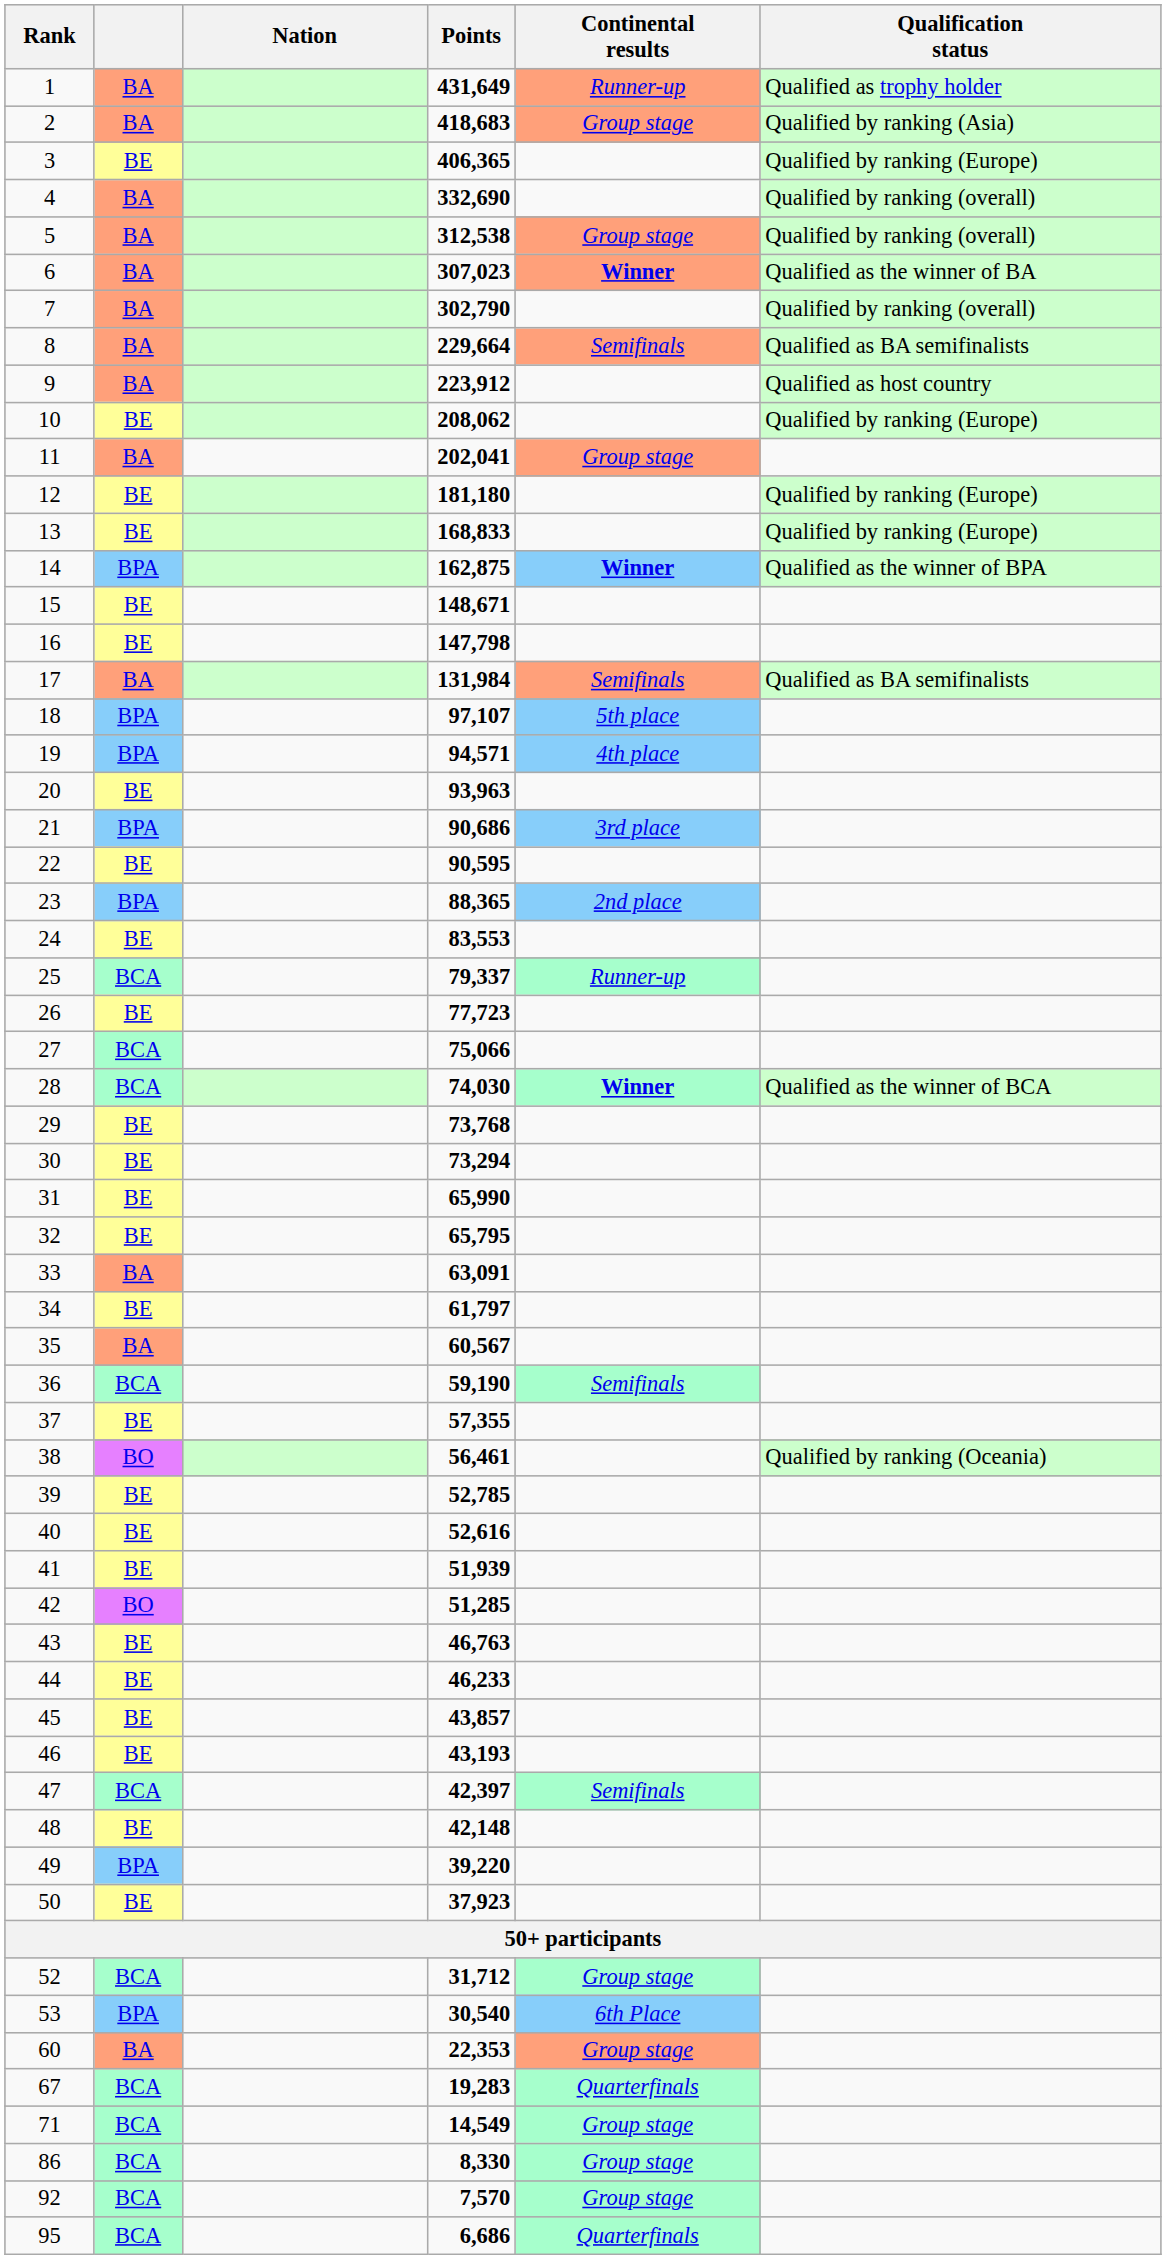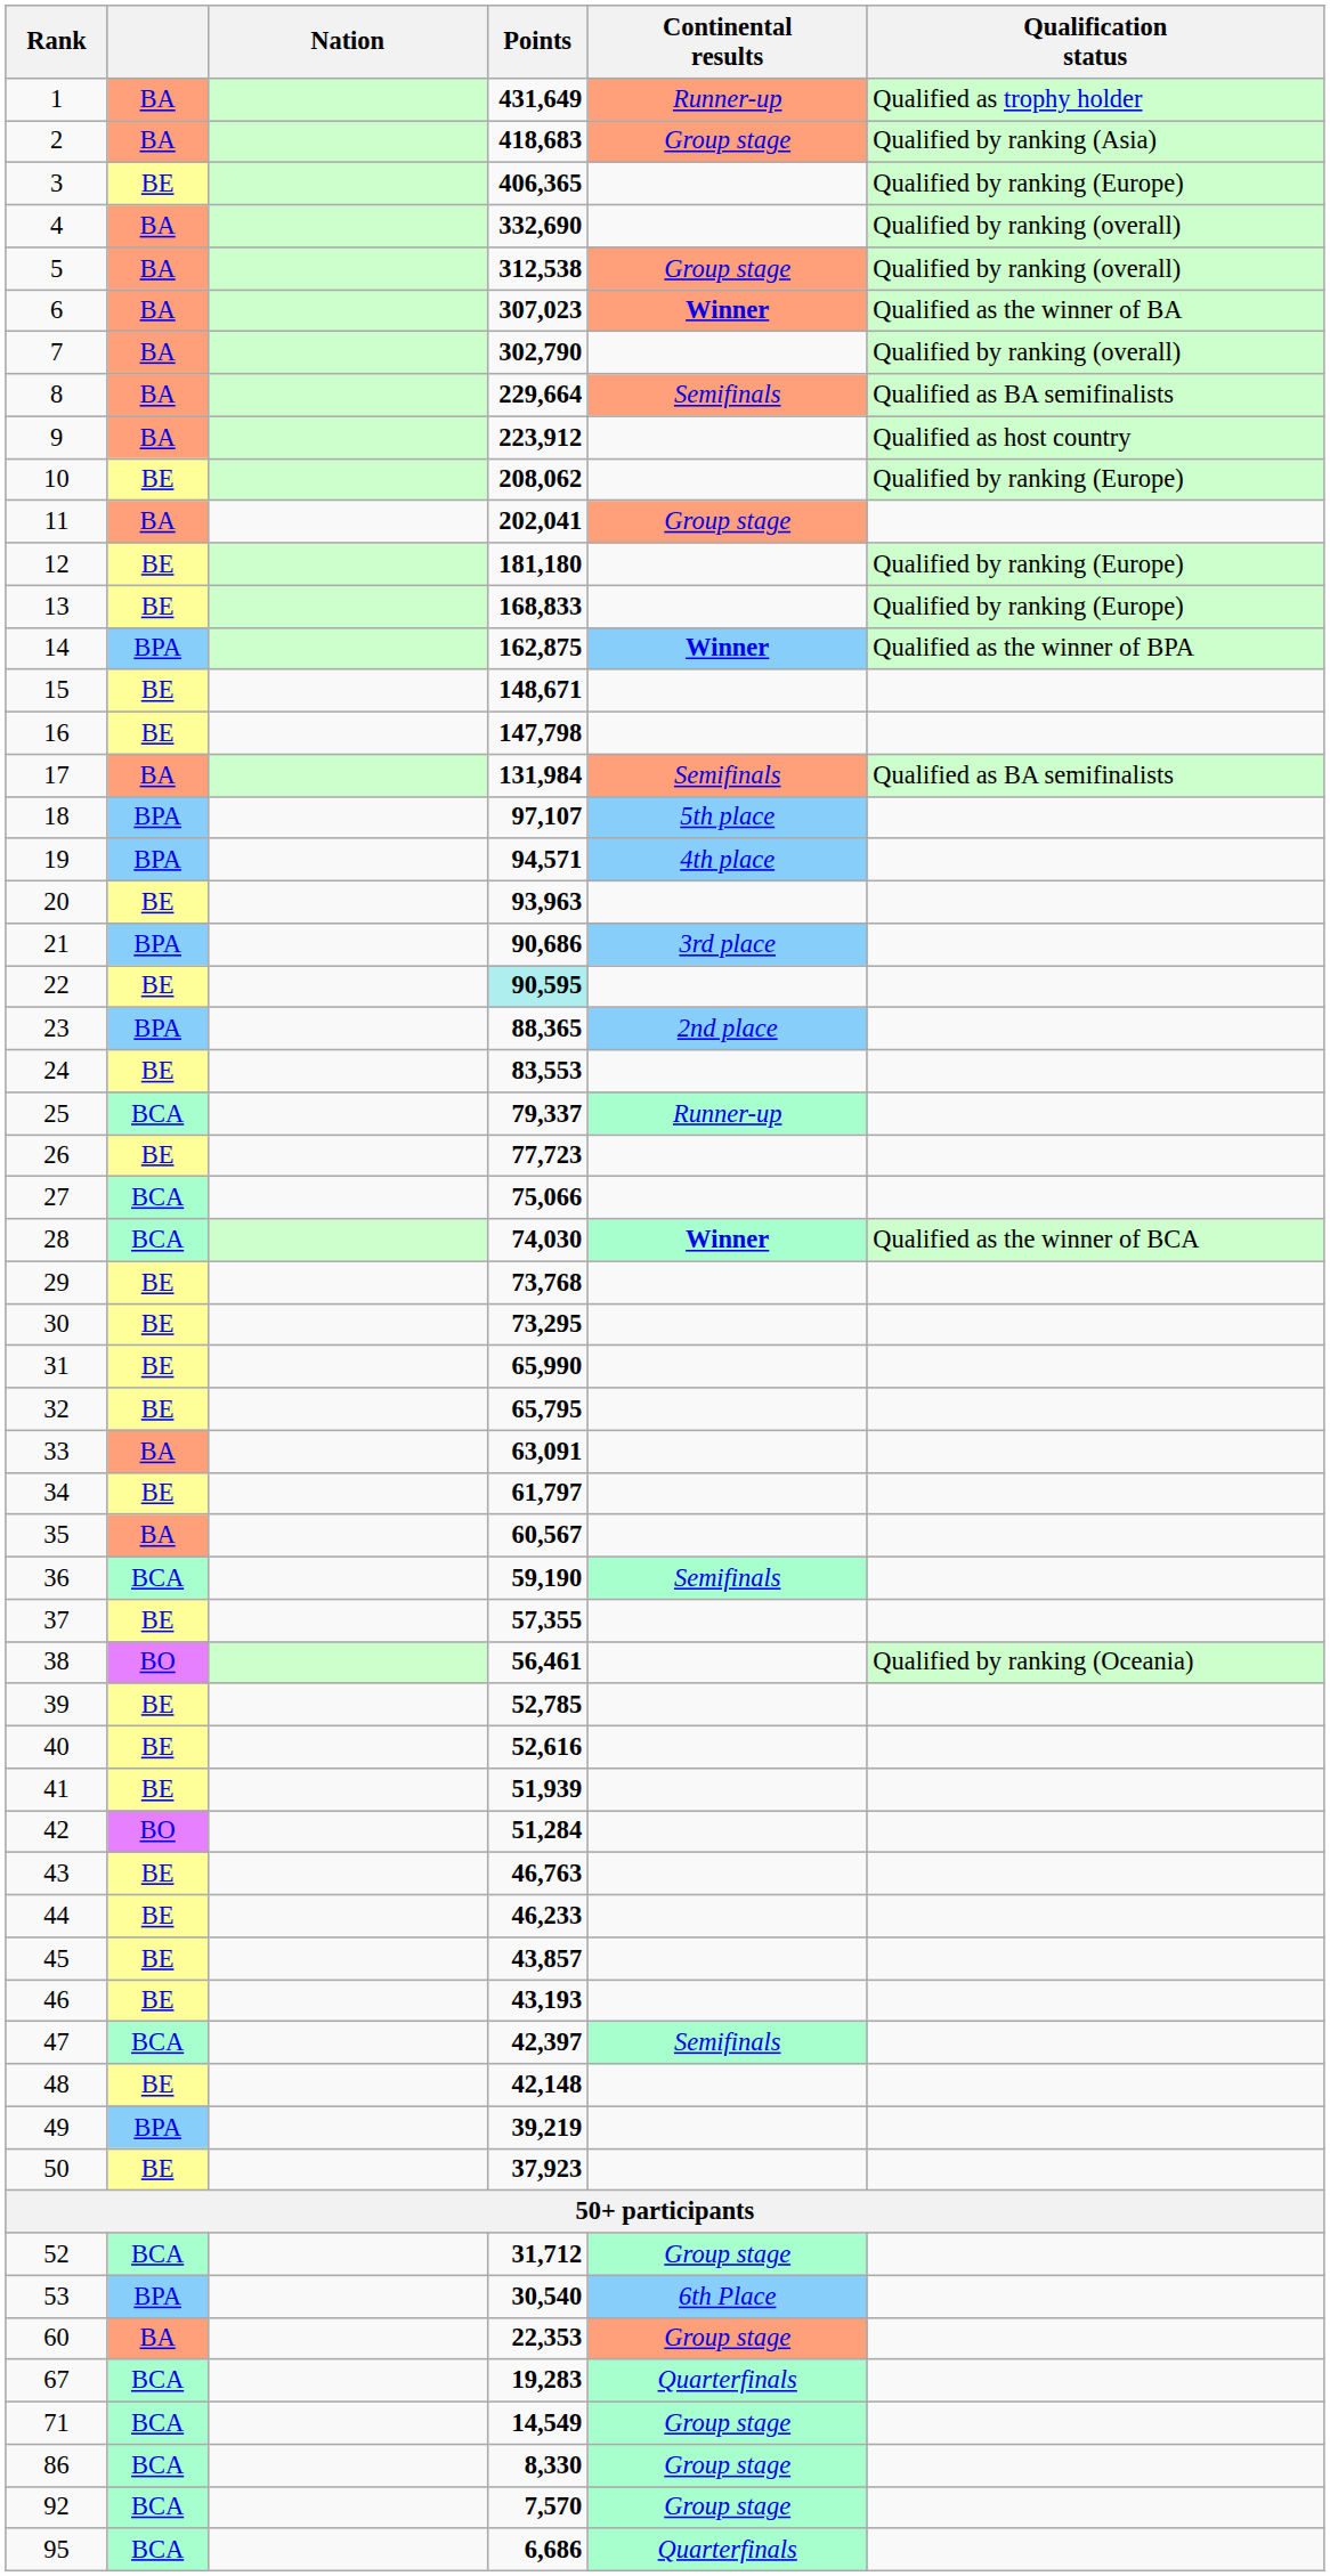22 | Points: no background -> paleturquoise background
30 | Points: 73,294 -> 73,295
42 | Points: 51,285 -> 51,284
49 | Points: 39,220 -> 39,219
